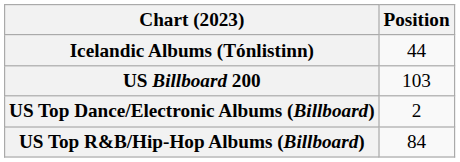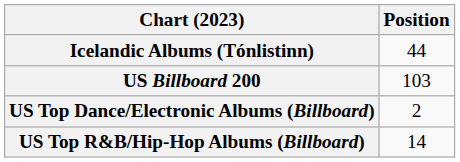US Top R&B/Hip-Hop Albums (Billboard) | Position: 84 -> 14
